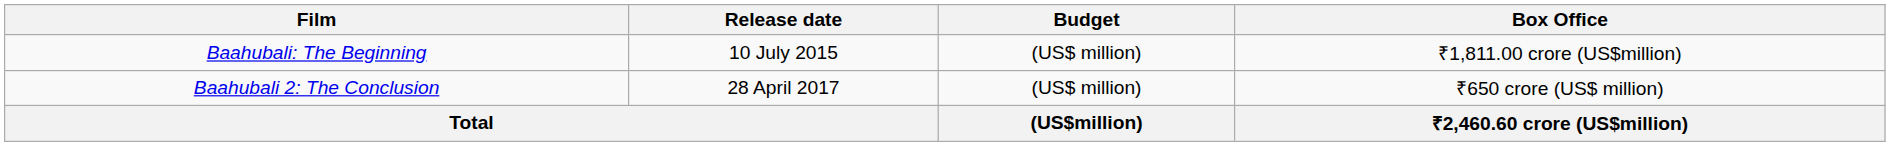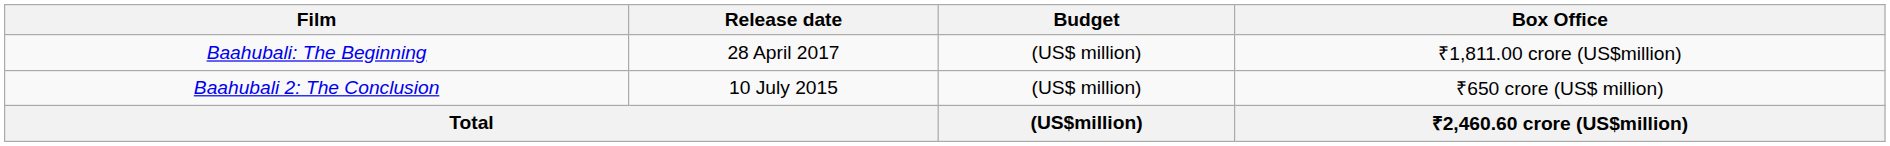Baahubali: The Beginning | Release date: 10 July 2015 -> 28 April 2017
Baahubali 2: The Conclusion | Release date: 28 April 2017 -> 10 July 2015
